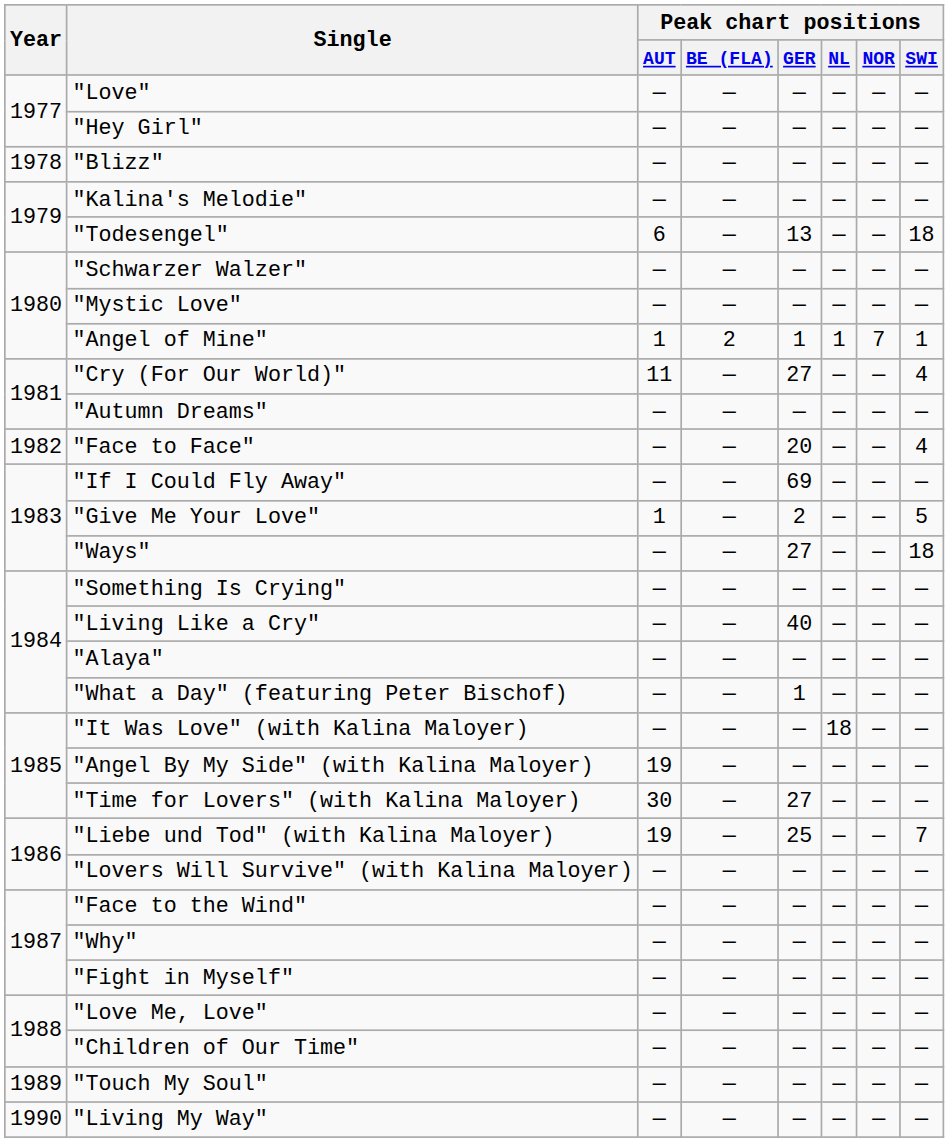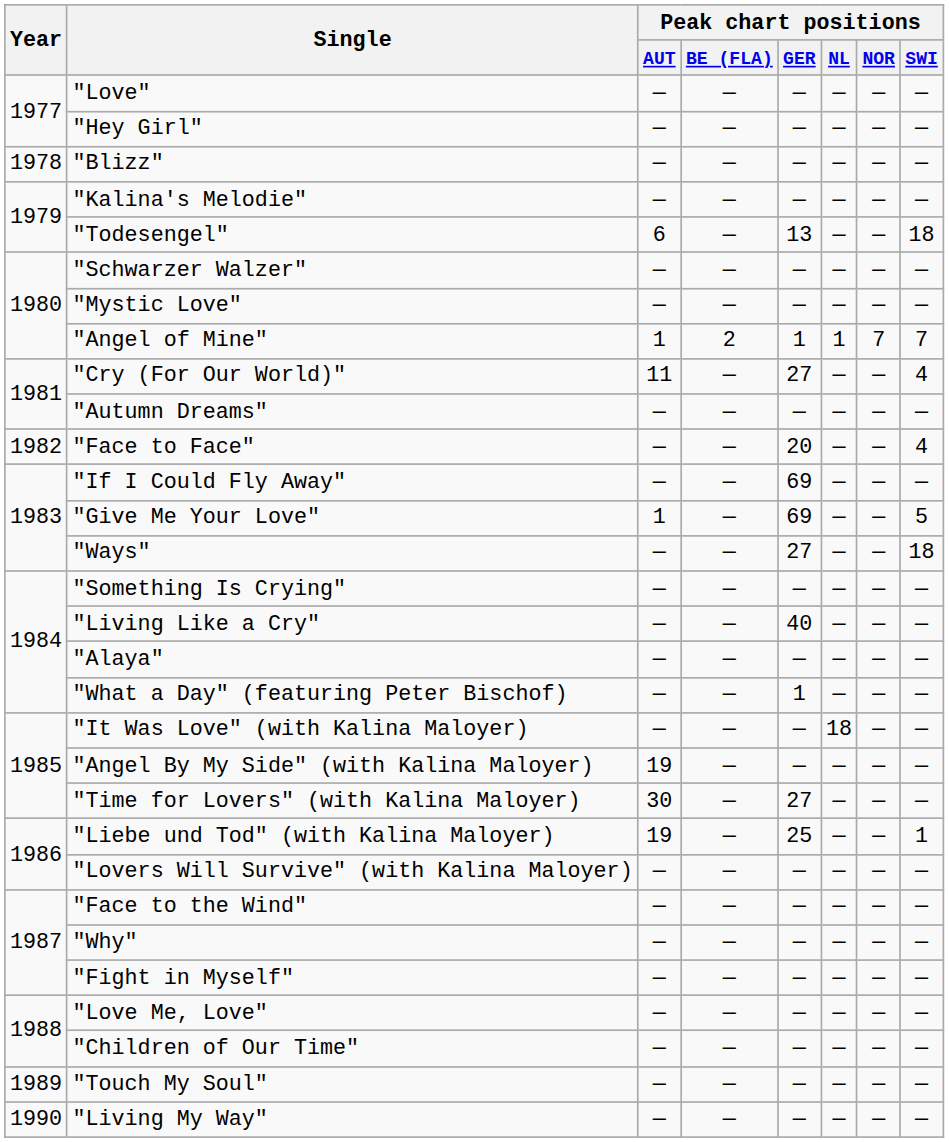"Angel of Mine" | Peak chart positions / SWI: 1 -> 7
"Give Me Your Love" | Peak chart positions / GER: 2 -> 69
"Liebe und Tod" (with Kalina Maloyer) | Peak chart positions / SWI: 7 -> 1
